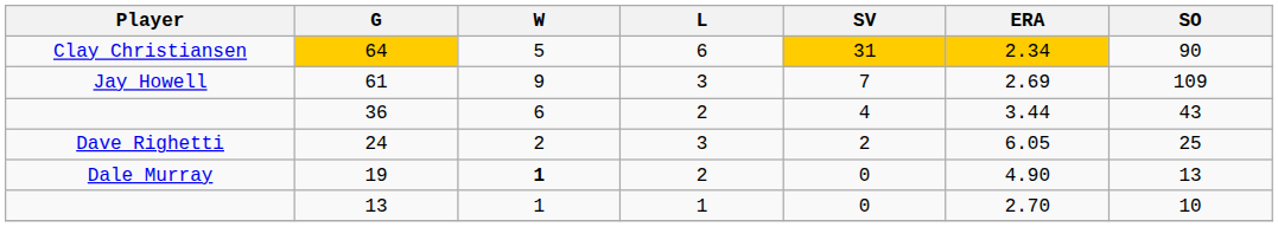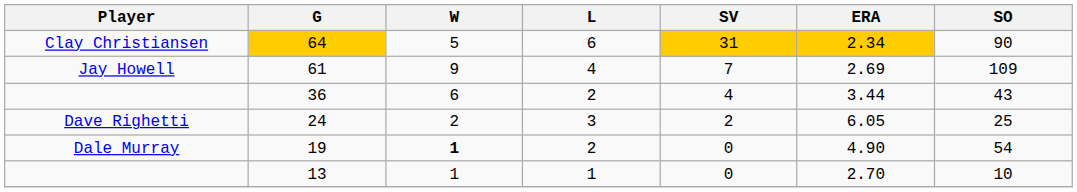61 | L: 3 -> 4
19 | SO: 13 -> 54
